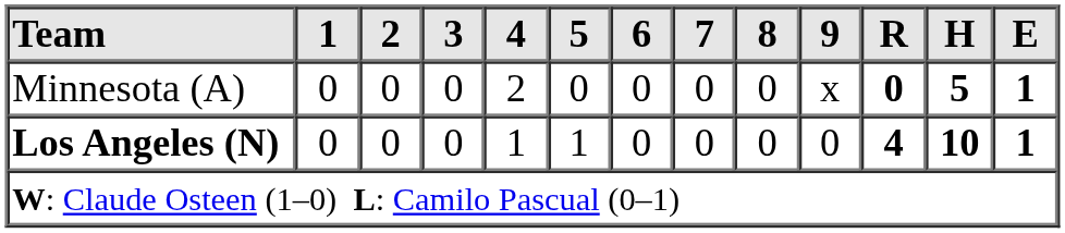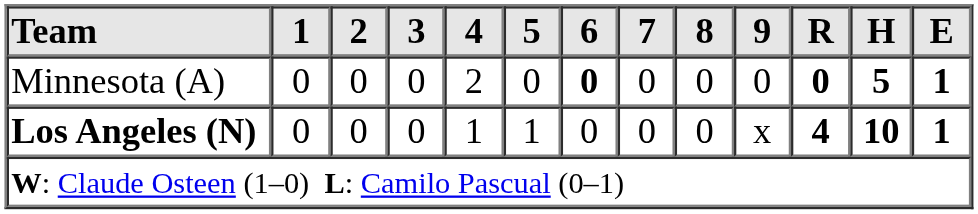Minnesota (A) | 6: normal -> bold
Minnesota (A) | 9: x -> 0
Los Angeles (N) | 9: 0 -> x
